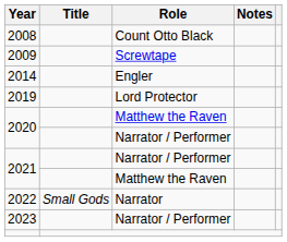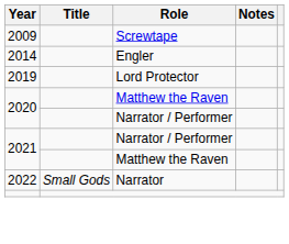- row: 2008 | Count Otto Black
- row: 2023 | Narrator / Performer
